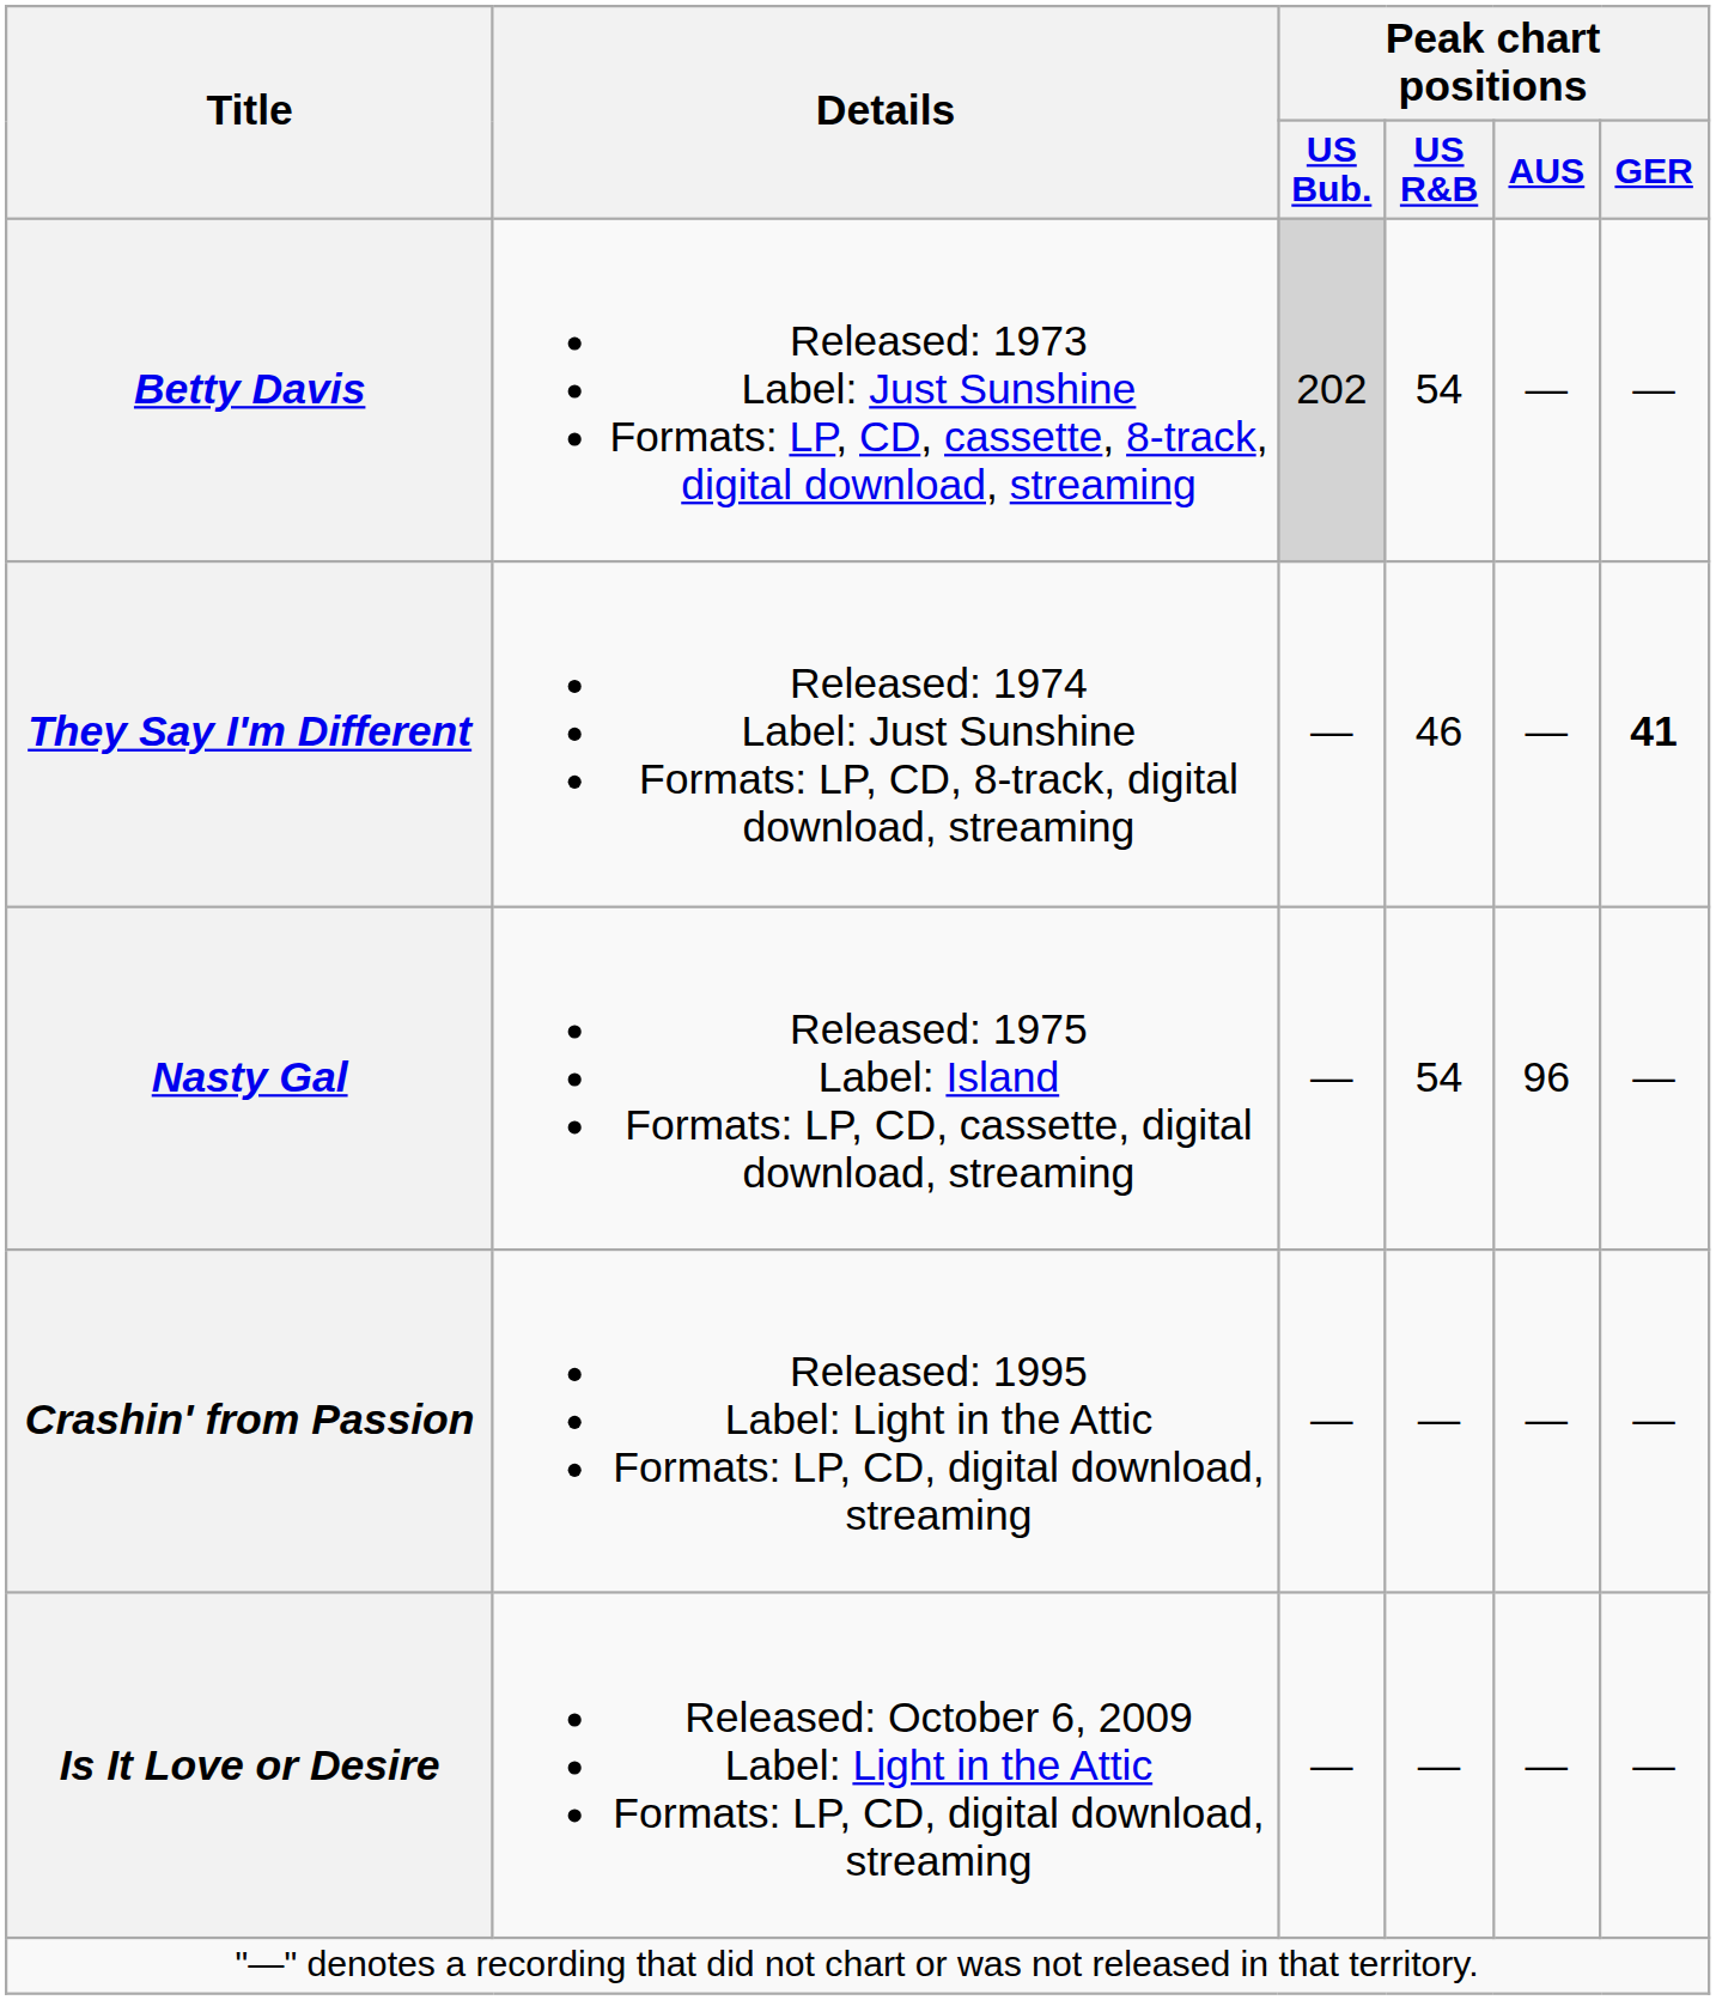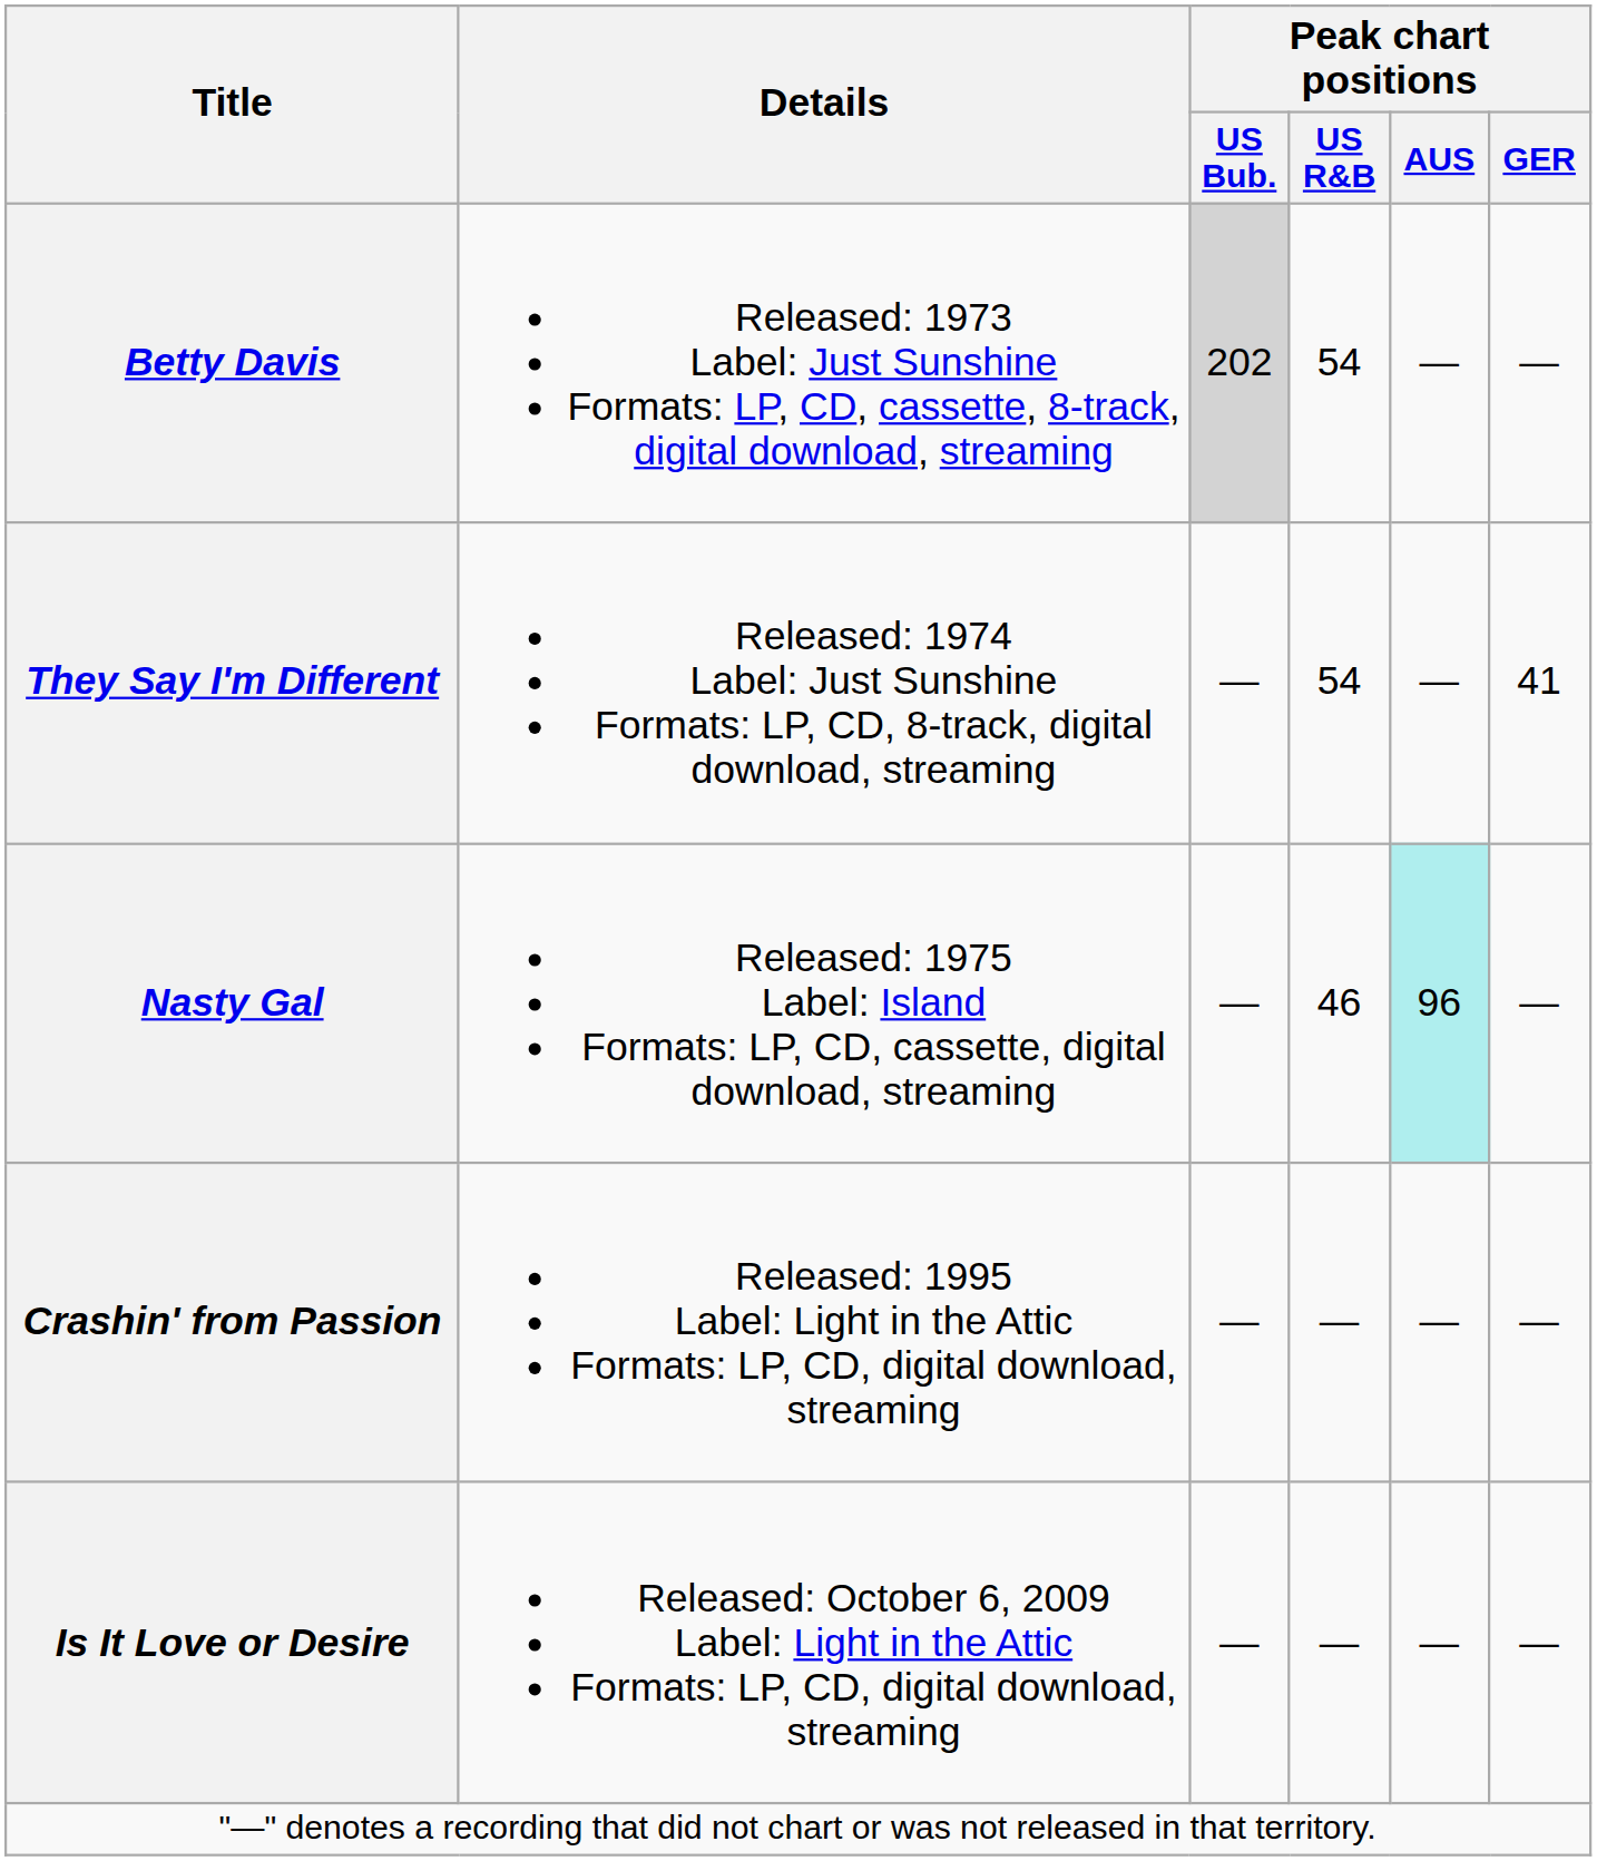They Say I'm Different | Peak chart positions / US R&B: 46 -> 54
They Say I'm Different | Peak chart positions / GER: bold -> normal
Nasty Gal | Peak chart positions / US R&B: 54 -> 46
Nasty Gal | Peak chart positions / AUS: no background -> paleturquoise background
